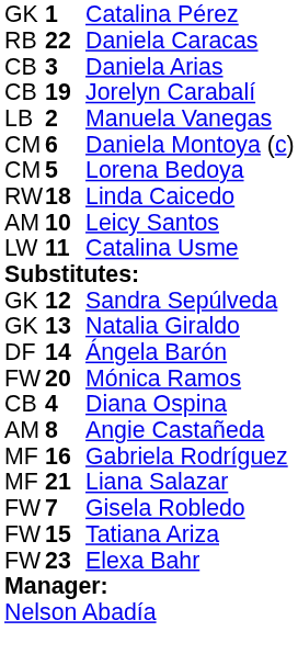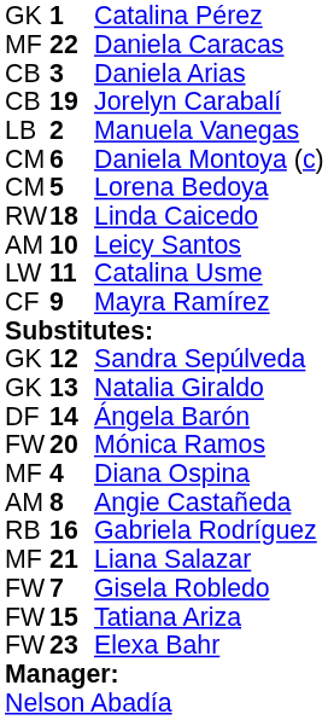Daniela Caracas | column 1: RB -> MF
+ row: CF | 9 | Mayra Ramírez
Diana Ospina | column 1: CB -> MF
Gabriela Rodríguez | column 1: MF -> RB
